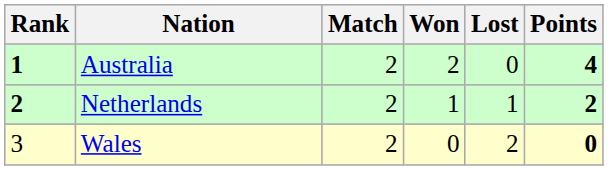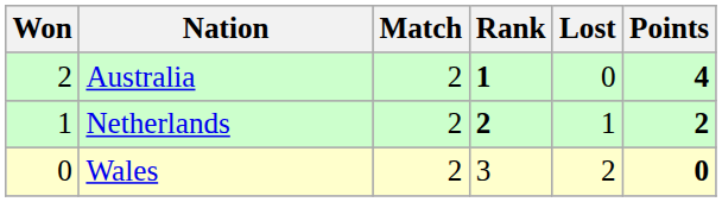columns swapped: Rank <-> Won
